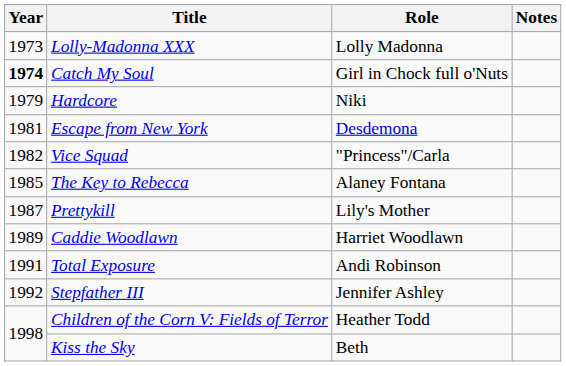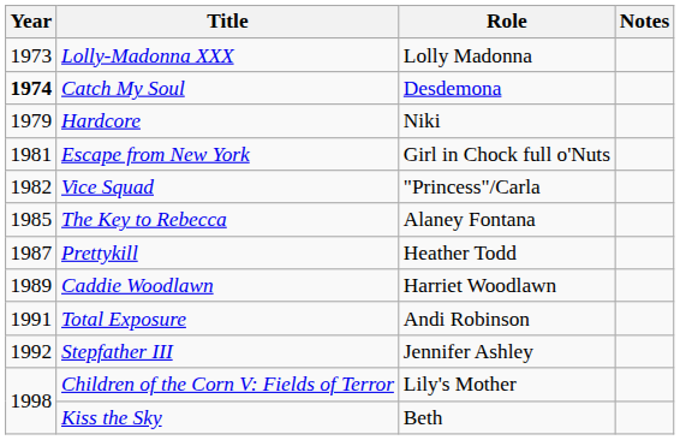Catch My Soul | Role: Girl in Chock full o'Nuts -> Desdemona
Escape from New York | Role: Desdemona -> Girl in Chock full o'Nuts
Prettykill | Role: Lily's Mother -> Heather Todd
Children of the Corn V: Fields of Terror | Role: Heather Todd -> Lily's Mother
